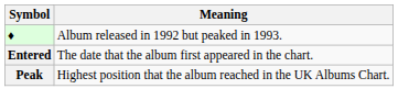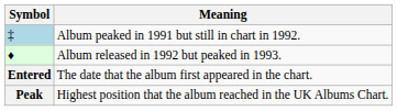+ row: ‡ | Album peaked in 1991 but still in chart in 1992.
